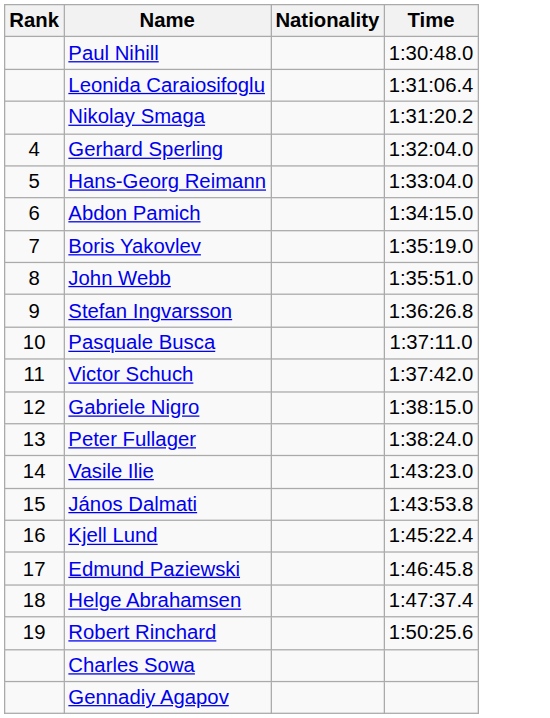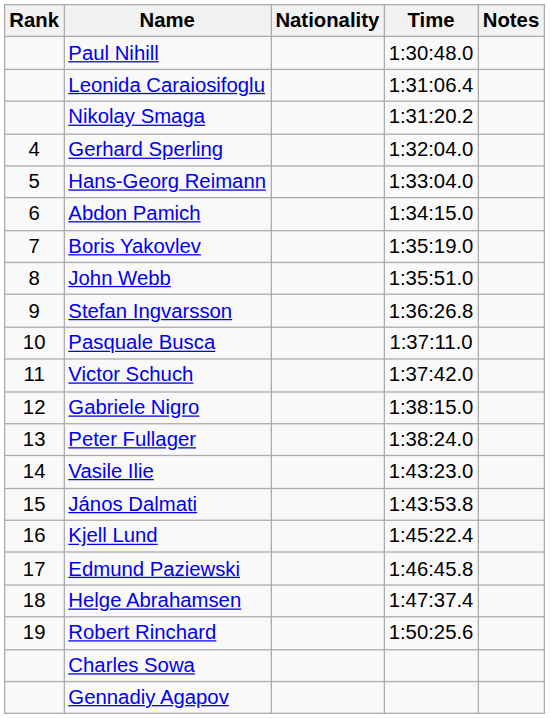+ column: Notes
